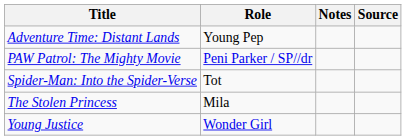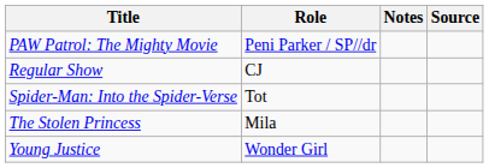- row: Adventure Time: Distant Lands | Young Pep
+ row: Regular Show | CJ
